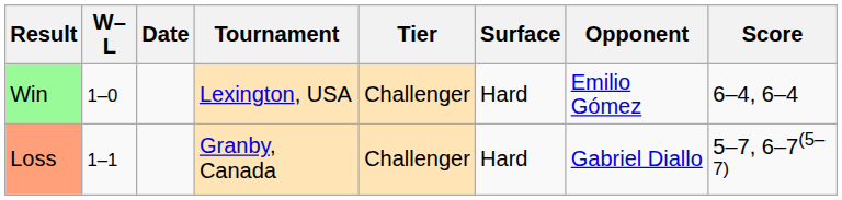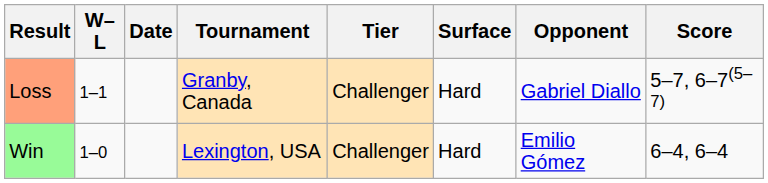rows swapped: Win <-> Loss
